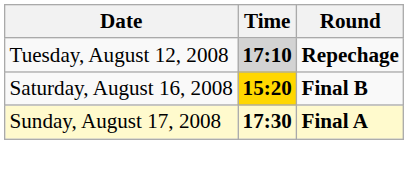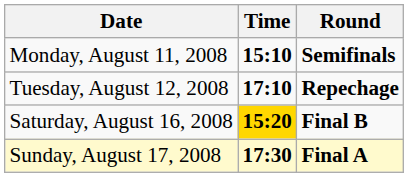+ row: Monday, August 11, 2008 | 15:10 | Semifinals
Tuesday, August 12, 2008 | Time: lightgrey background -> no background
